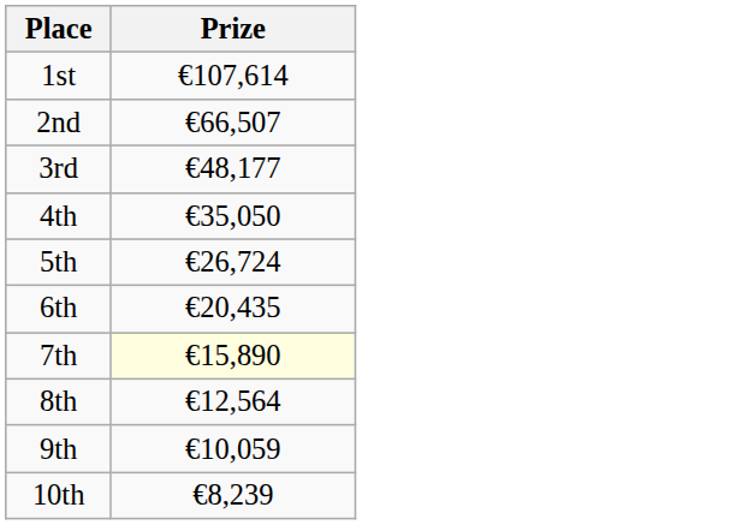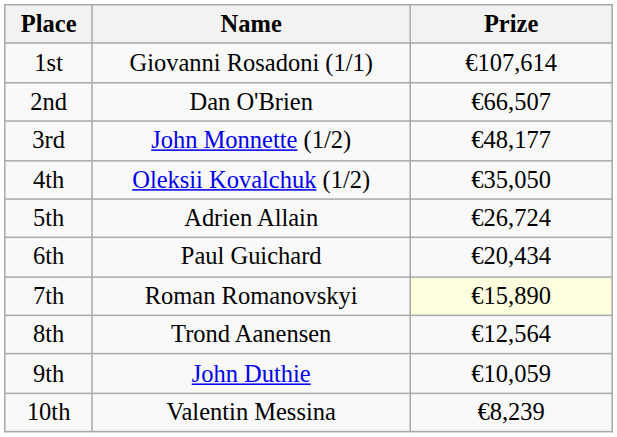+ column: Name | Giovanni Rosadoni (1/1) | Dan O'Brien | John Monnette (1/2) | Oleksii Kovalchuk (1/2) | Adrien Allain | Paul Guichard | Roman Romanovskyi | Trond Aanensen | John Duthie | Valentin Messina
6th | Prize: €20,435 -> €20,434
